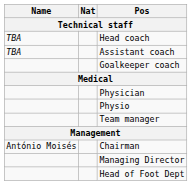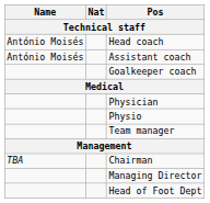Head coach | Name: TBA -> António Moisés
Assistant coach | Name: TBA -> António Moisés
Chairman | Name: António Moisés -> TBA
